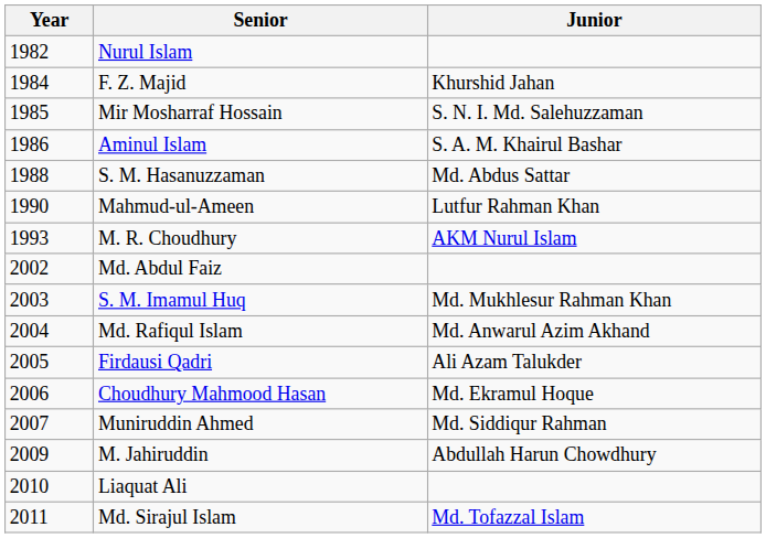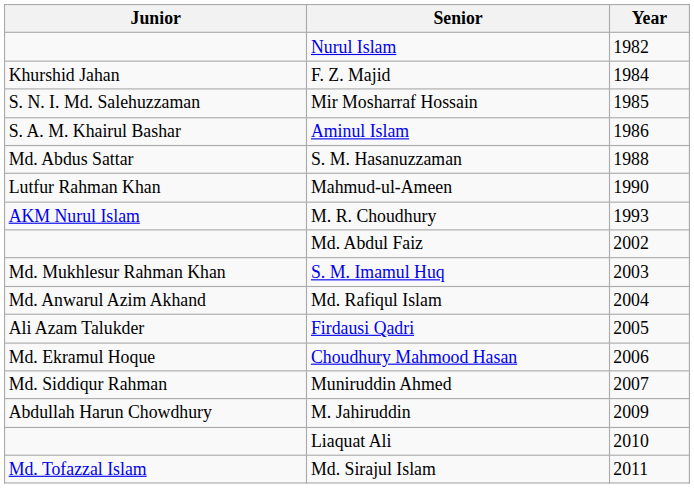columns swapped: Year <-> Junior
